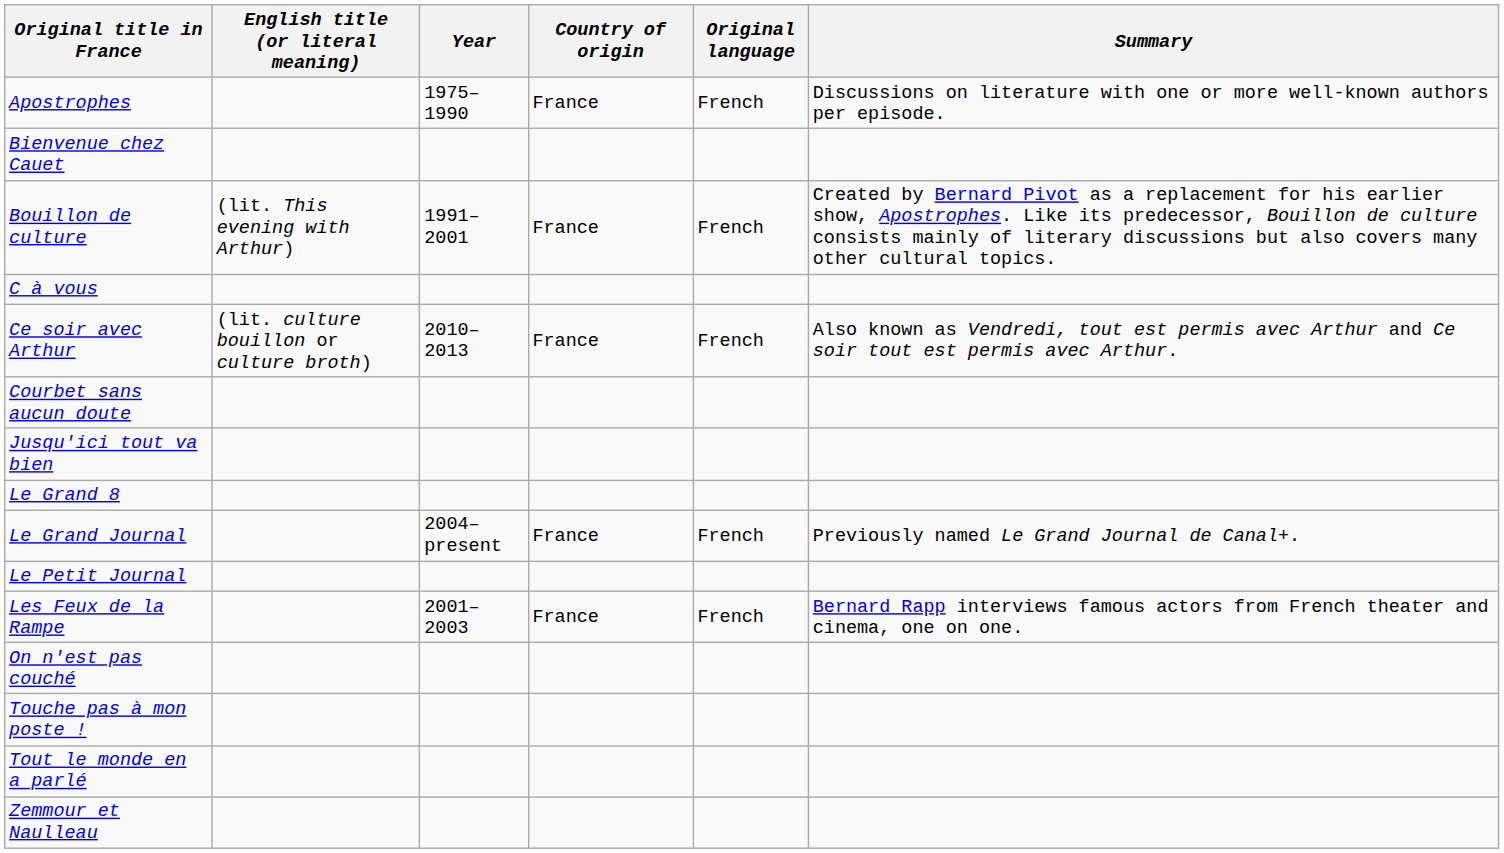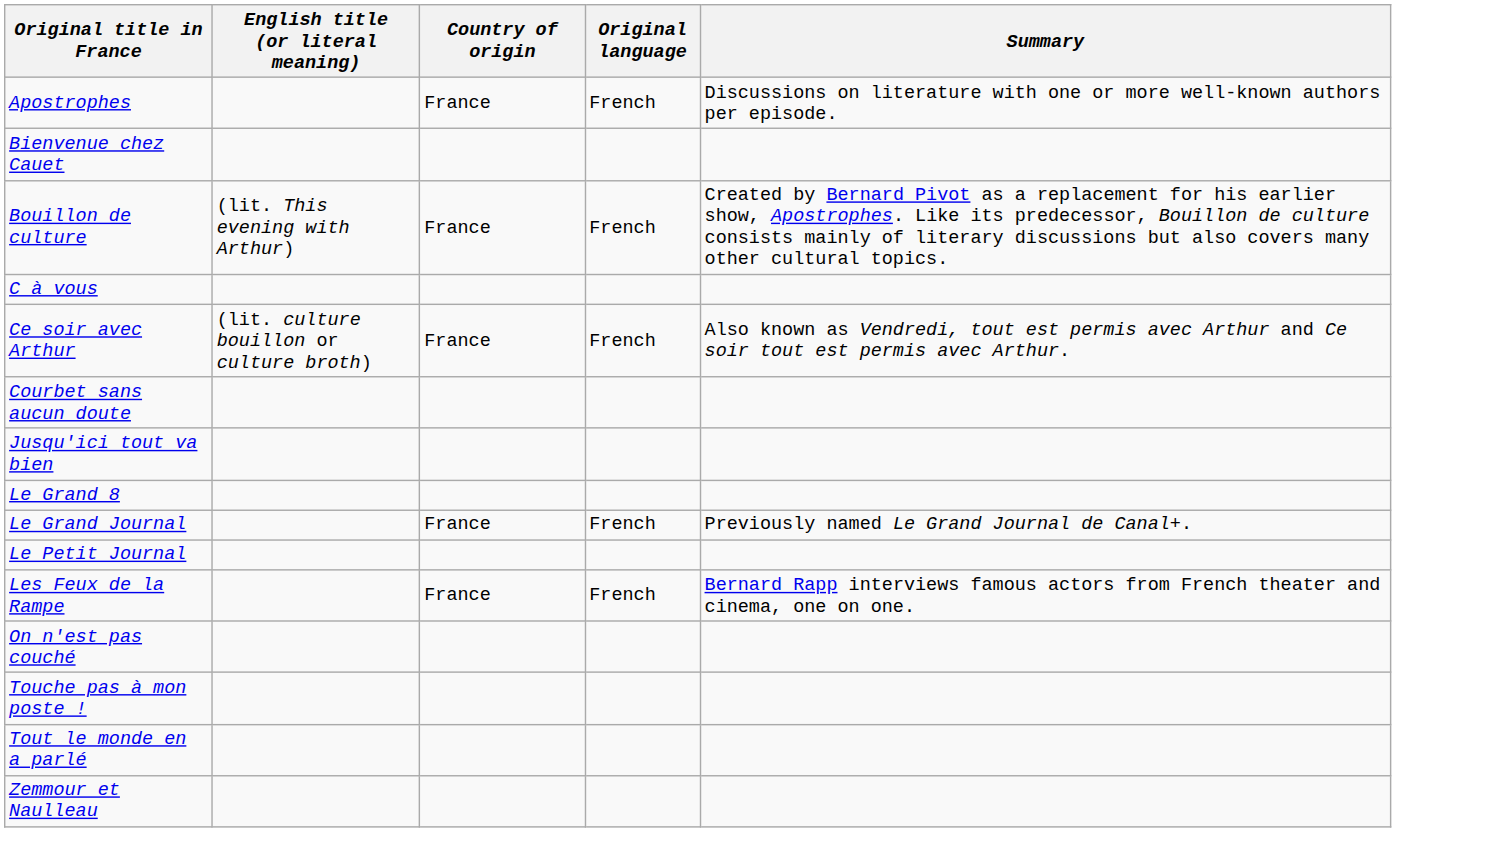- column: Year | 1975–1990 | 1991–2001 | 2010–2013 | 2004–present | 2001–2003
